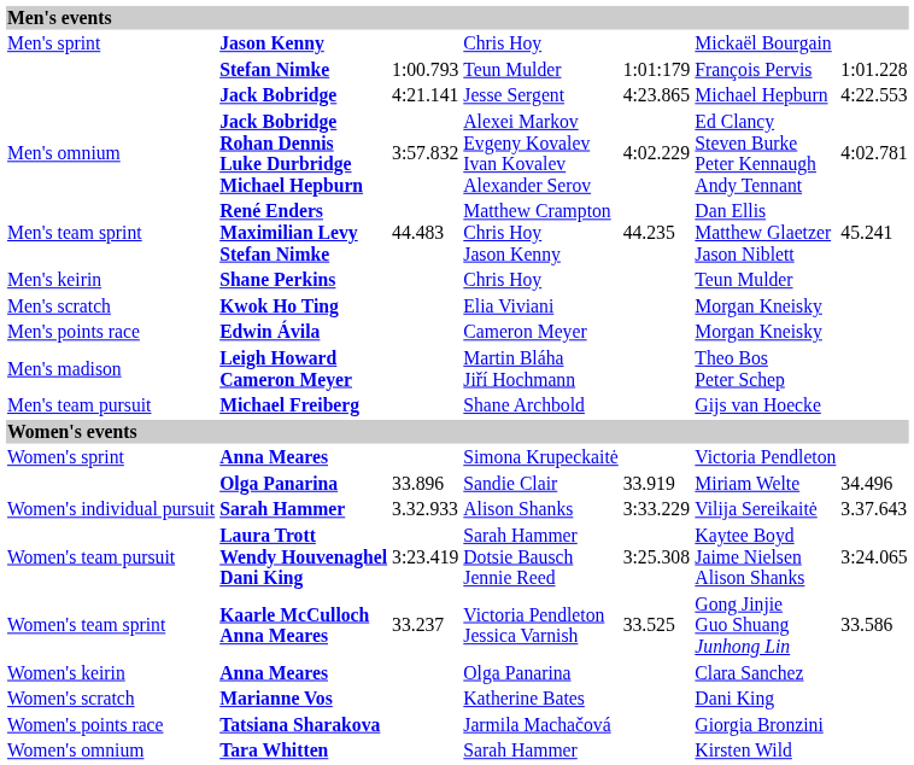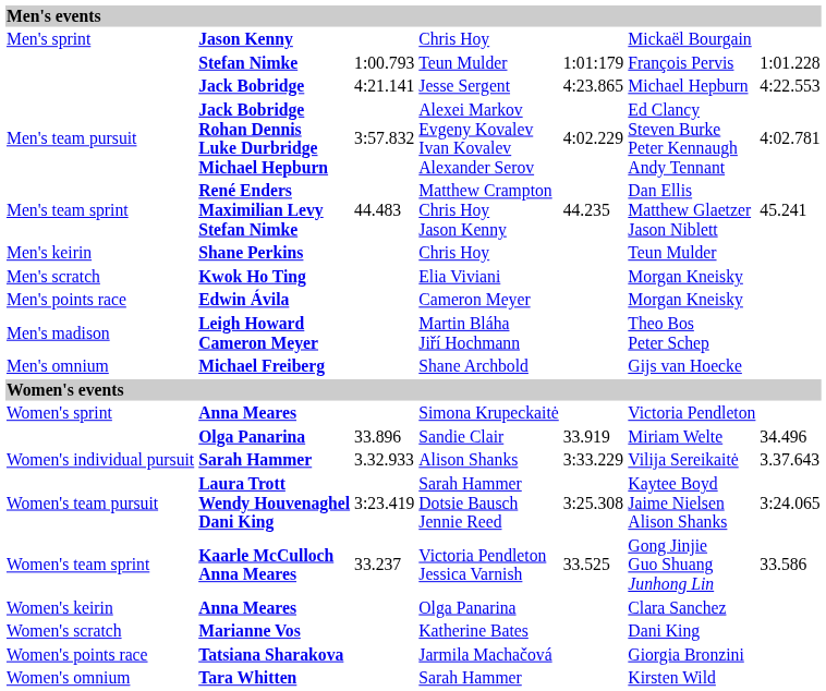Jack Bobridge Rohan Dennis Luke Durbridge Michael Hepburn | column 1: Men's omnium -> Men's team pursuit
Michael Freiberg | column 1: Men's team pursuit -> Men's omnium
